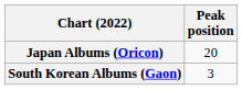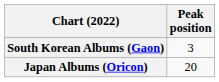rows swapped: South Korean Albums (Gaon) <-> Japan Albums (Oricon)
